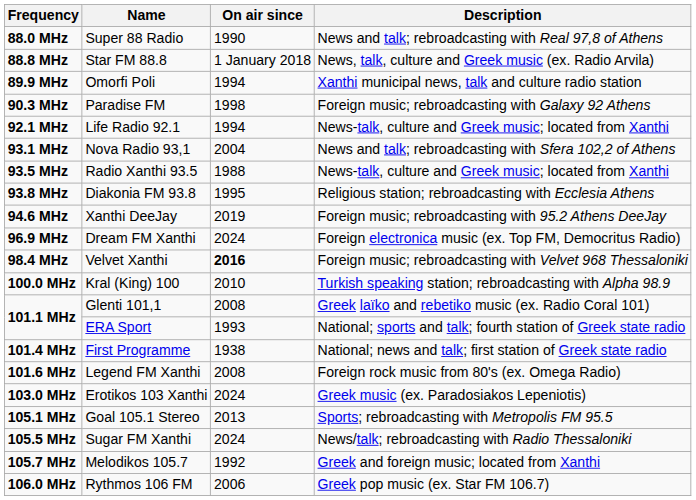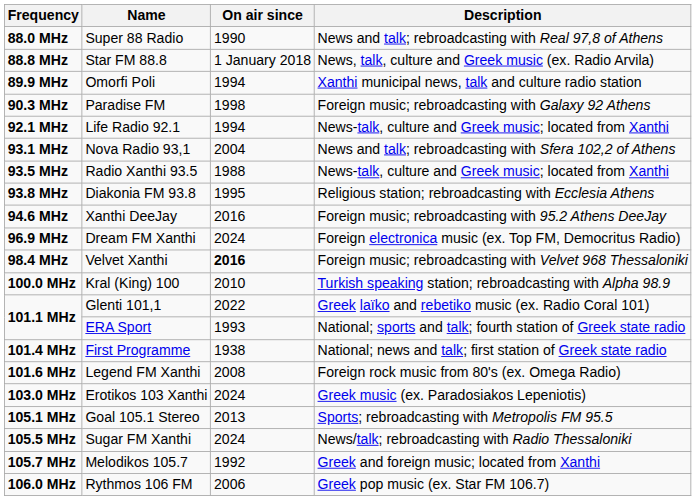Xanthi DeeJay | On air since: 2019 -> 2016
Glenti 101,1 | On air since: 2008 -> 2022
